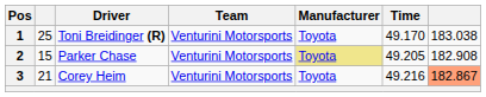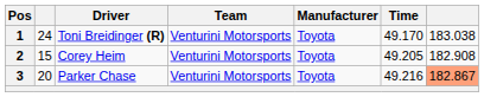1 | column 2: 25 -> 24
2 | Driver: Parker Chase -> Corey Heim
2 | Manufacturer: khaki background -> no background
3 | column 2: 21 -> 20
3 | Driver: Corey Heim -> Parker Chase
